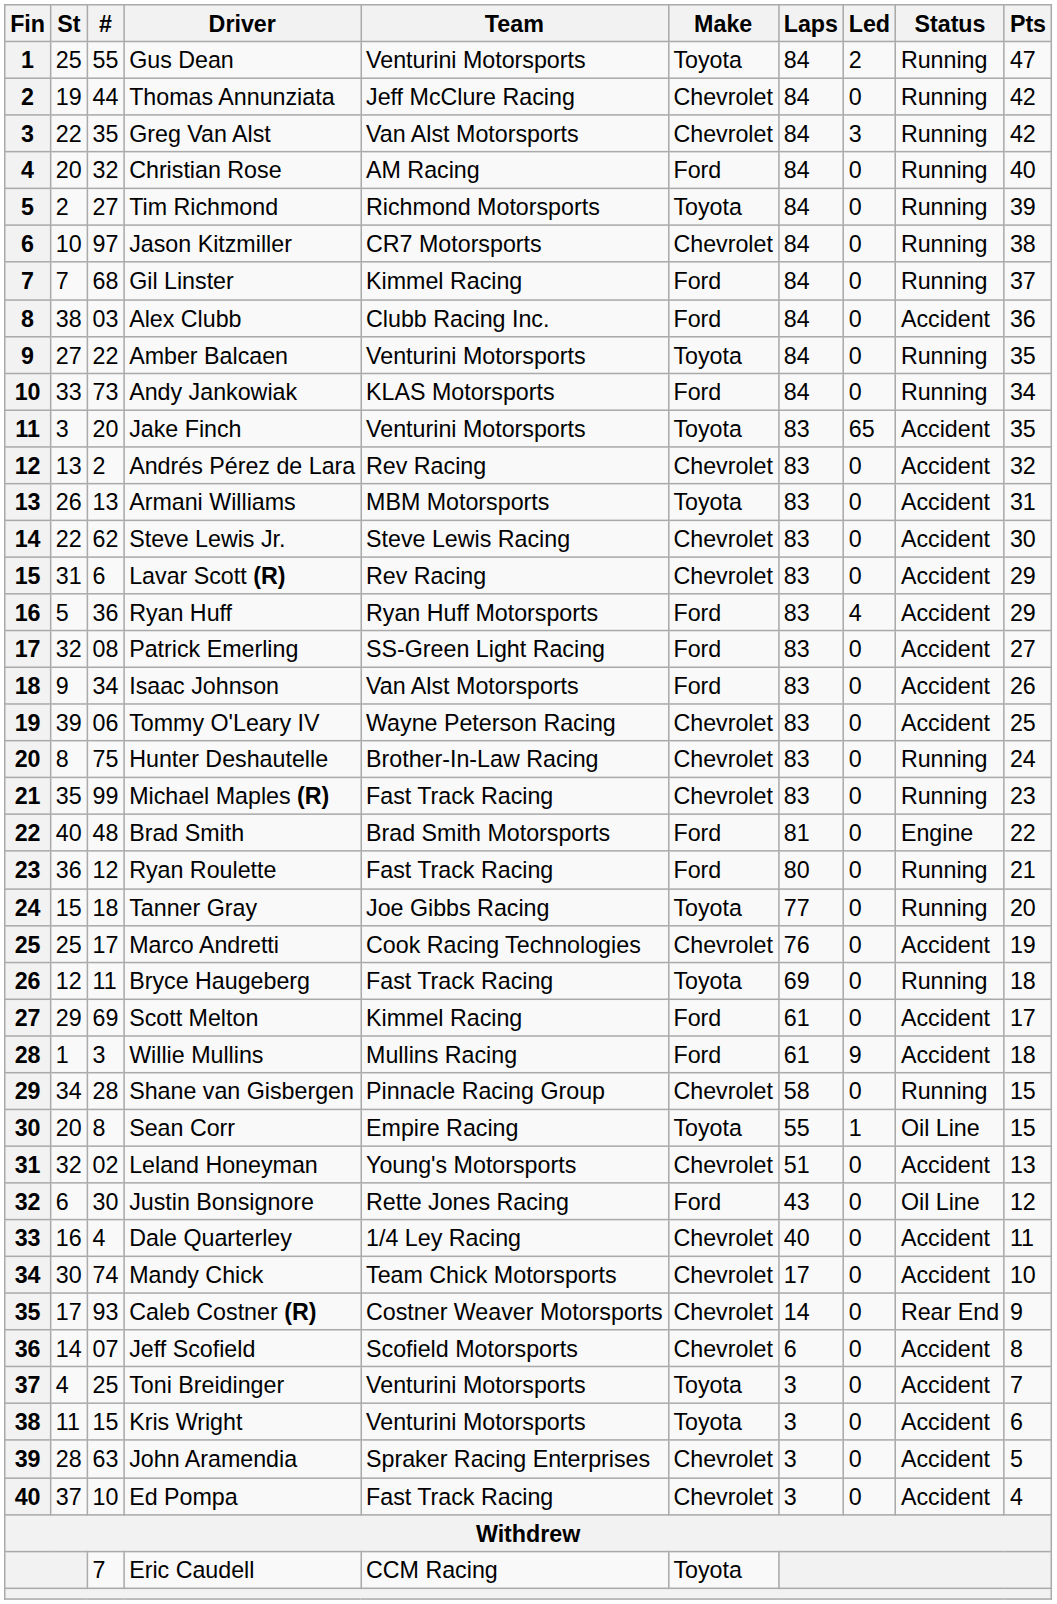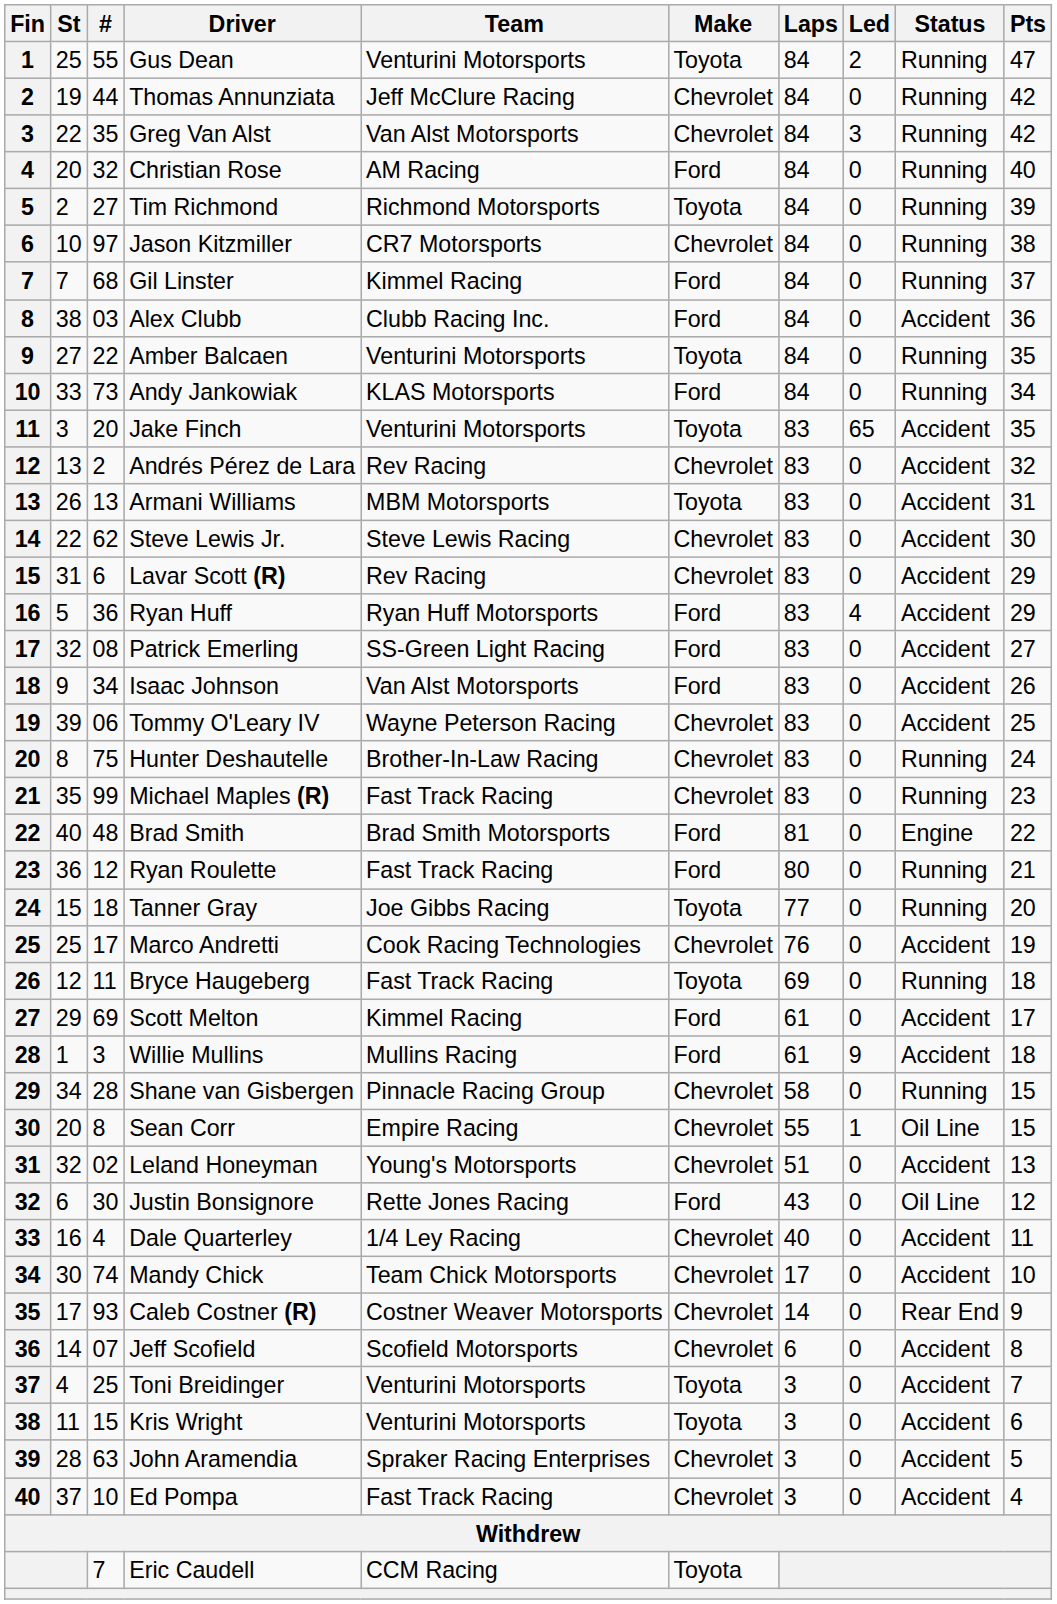Sean Corr | Make: Toyota -> Chevrolet
